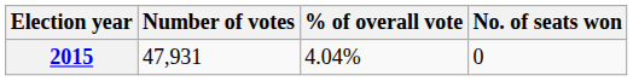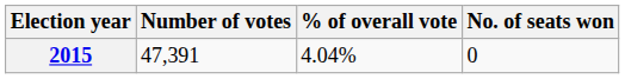2015 | Number of votes: 47,931 -> 47,391
